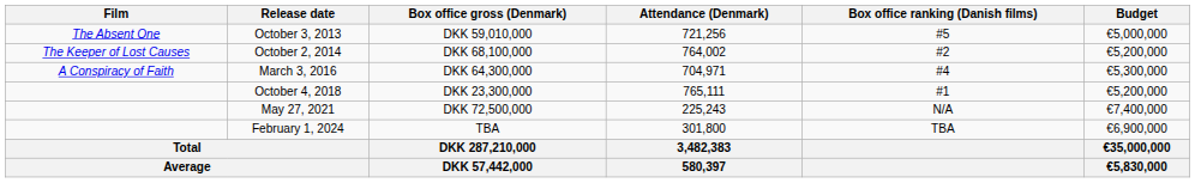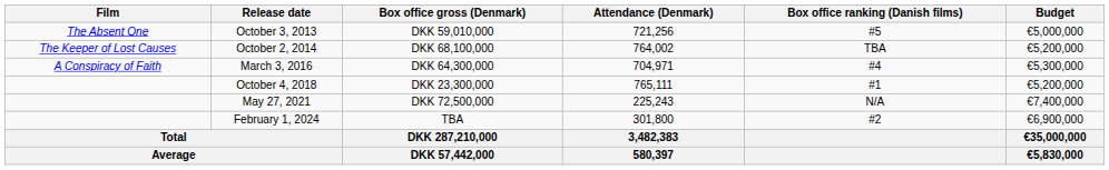October 2, 2014 | Box office ranking (Danish films): #2 -> TBA
February 1, 2024 | Box office ranking (Danish films): TBA -> #2
